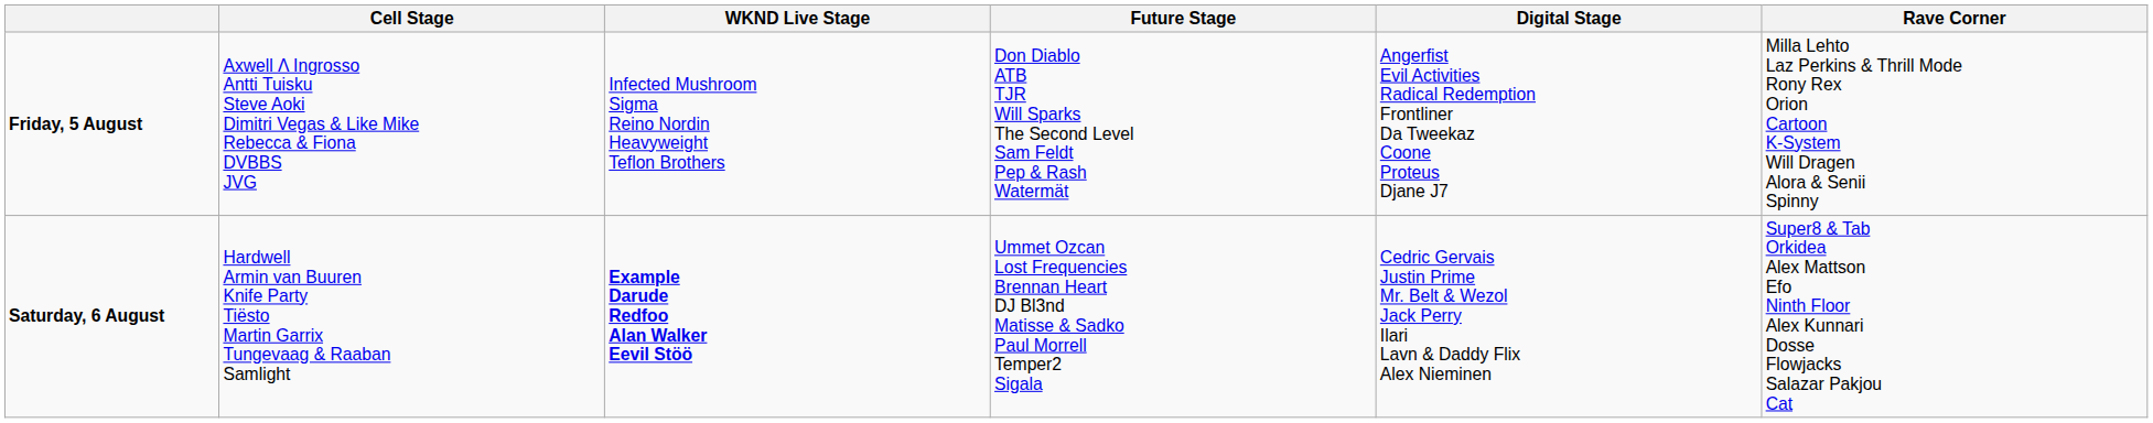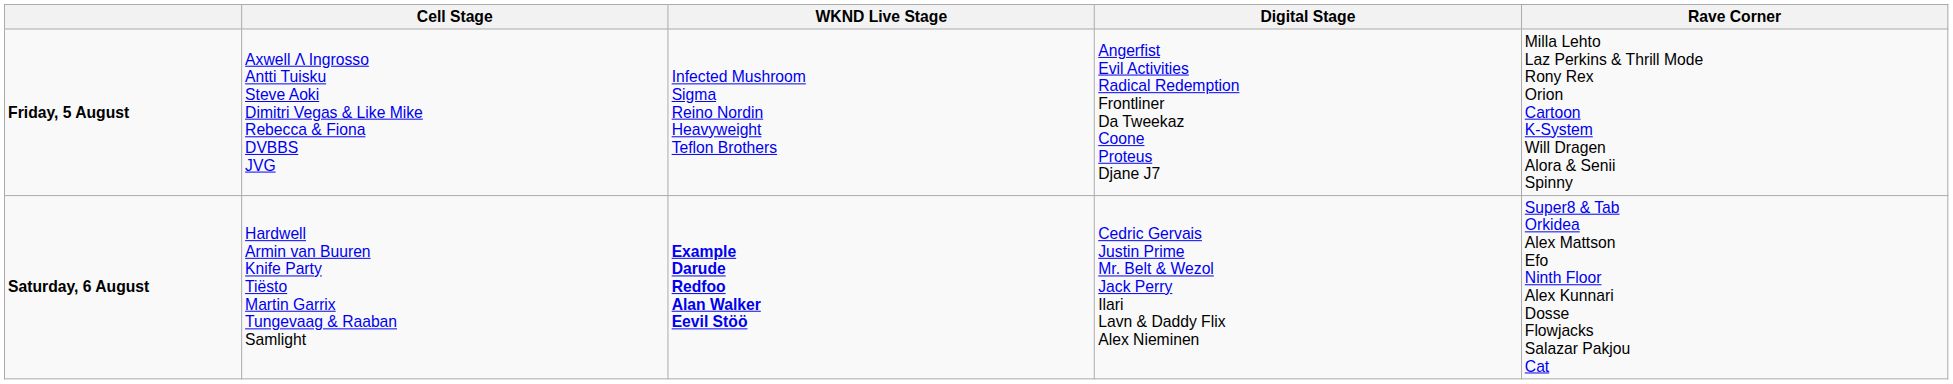- column: Future Stage | Don Diablo ATB TJR Will Sparks The Second Level Sam Feldt Pep & Rash Watermät | Ummet Ozcan Lost Frequencies Brennan Heart DJ Bl3nd Matisse & Sadko Paul Morrell Temper2 Sigala
